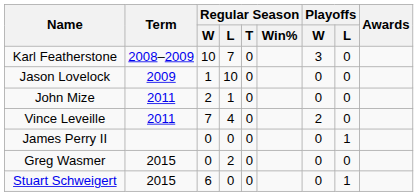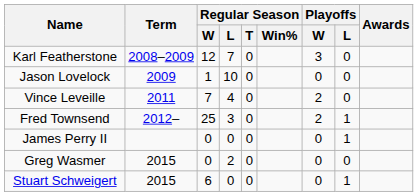Karl Featherstone | Regular Season / W: 10 -> 12
- row: John Mize | 2011 | 2 | 1 | 0 | 0 | 0
+ row: Fred Townsend | 2012– | 25 | 3 | 0 | 2 | 1
